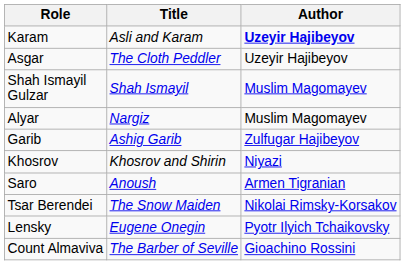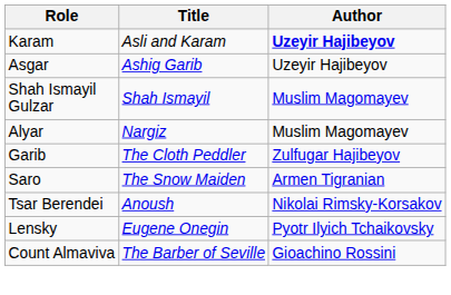Asgar | Title: The Cloth Peddler -> Ashig Garib
Garib | Title: Ashig Garib -> The Cloth Peddler
- row: Khosrov | Khosrov and Shirin | Niyazi
Saro | Title: Anoush -> The Snow Maiden
Tsar Berendei | Title: The Snow Maiden -> Anoush
